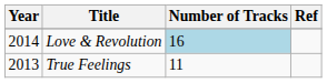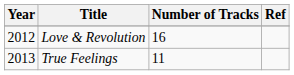Love & Revolution | Year: 2014 -> 2012
Love & Revolution | Number of Tracks: lightblue background -> no background
